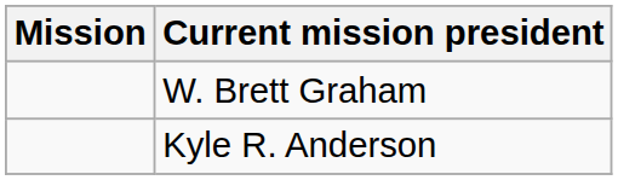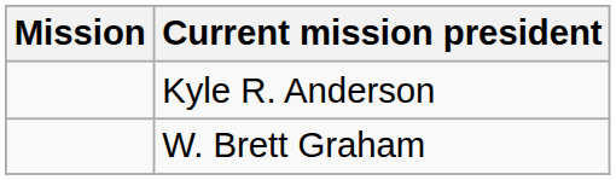rows swapped: Kyle R. Anderson <-> W. Brett Graham
